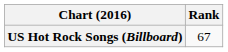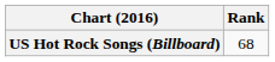US Hot Rock Songs (Billboard) | Rank: 67 -> 68
